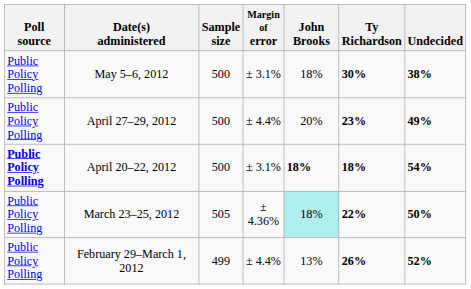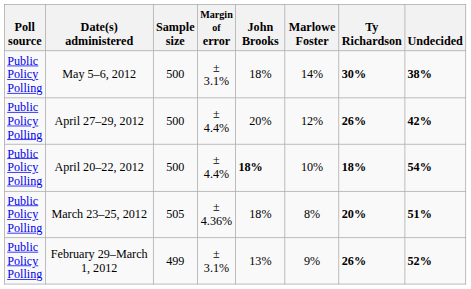+ column: Marlowe Foster | 14% | 12% | 10% | 8% | 9%
April 27–29, 2012 | Ty Richardson: 23% -> 26%
April 27–29, 2012 | Undecided: 49% -> 42%
April 20–22, 2012 | Poll source: bold -> normal
April 20–22, 2012 | Margin of error: ± 3.1% -> ± 4.4%
March 23–25, 2012 | John Brooks: paleturquoise background -> no background
March 23–25, 2012 | Ty Richardson: 22% -> 20%
March 23–25, 2012 | Undecided: 50% -> 51%
February 29–March 1, 2012 | Margin of error: ± 4.4% -> ± 3.1%
